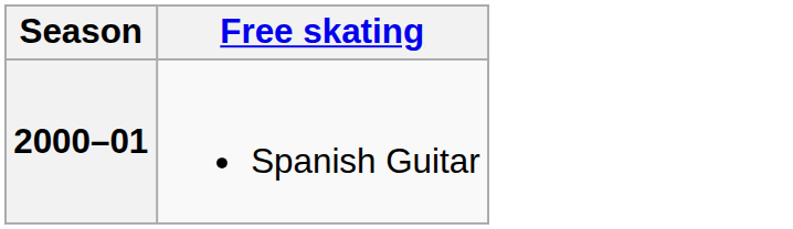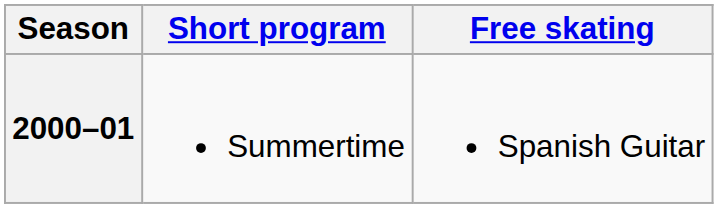+ column: Short program | Summertime
